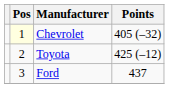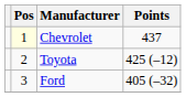Chevrolet | Points: 405 (–32) -> 437
Ford | Points: 437 -> 405 (–32)
